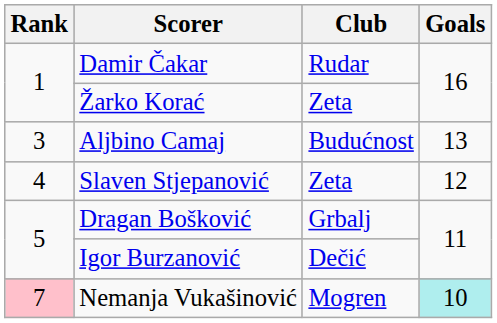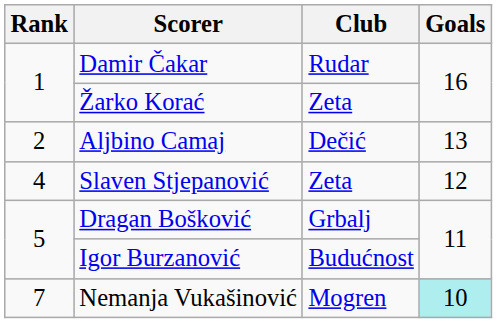Aljbino Camaj | Rank: 3 -> 2
Aljbino Camaj | Club: Budućnost -> Dečić
Igor Burzanović | Club: Dečić -> Budućnost
Nemanja Vukašinović | Rank: pink background -> no background
